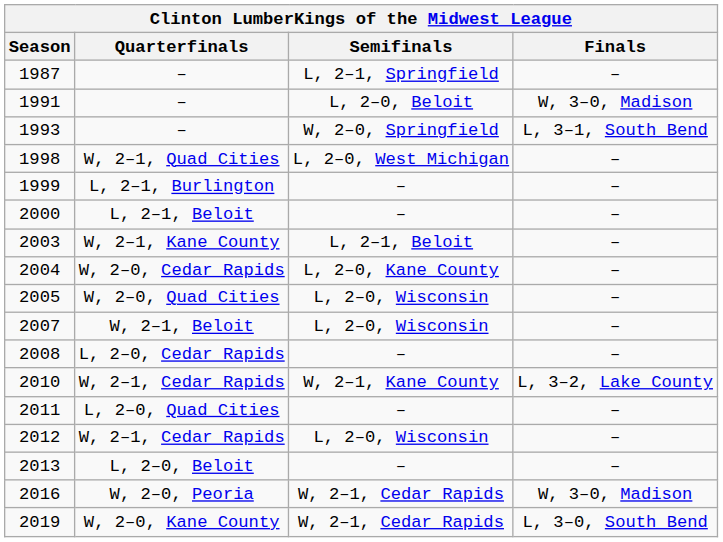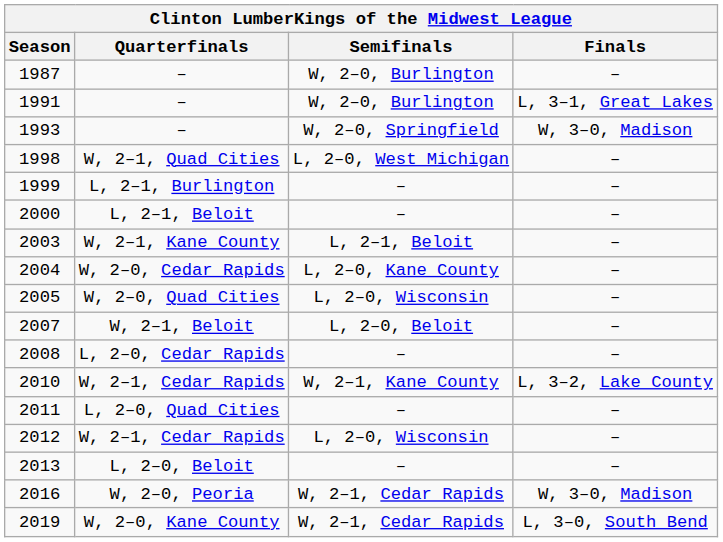1987 | Semifinals: L, 2–1, Springfield -> W, 2–0, Burlington
1991 | Semifinals: L, 2–0, Beloit -> W, 2–0, Burlington
1991 | Finals: W, 3–0, Madison -> L, 3–1, Great Lakes
1993 | Finals: L, 3–1, South Bend -> W, 3–0, Madison
2007 | Semifinals: L, 2–0, Wisconsin -> L, 2–0, Beloit
